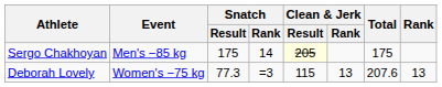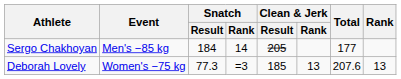Sergo Chakhoyan | Snatch / Result: 175 -> 184
Sergo Chakhoyan | Clean & Jerk / Result: lightyellow background -> no background
Sergo Chakhoyan | Total: 175 -> 177
Deborah Lovely | Clean & Jerk / Result: 115 -> 185
